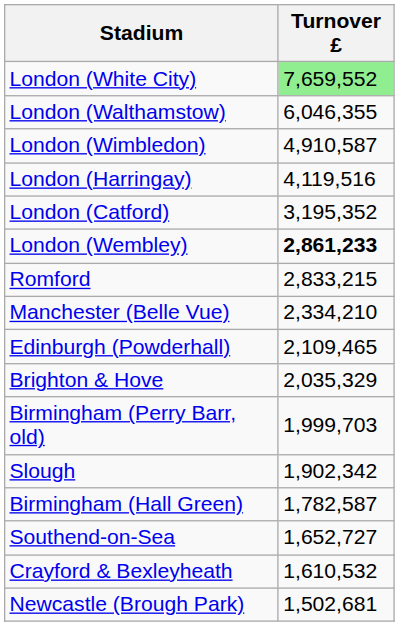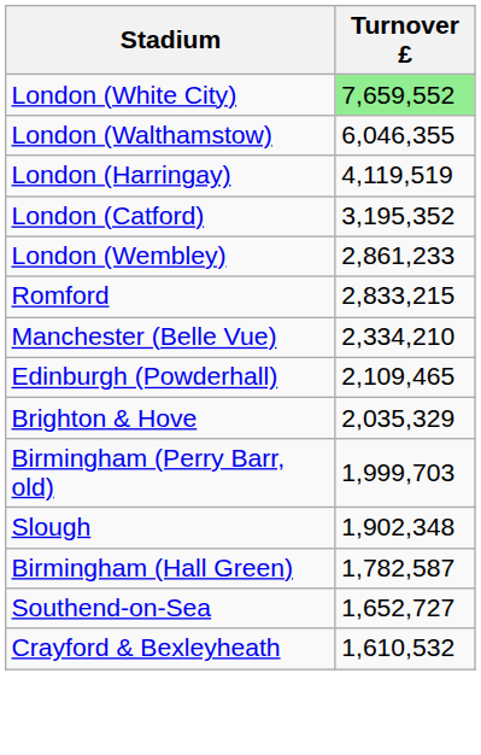- row: London (Wimbledon) | 4,910,587
London (Harringay) | Turnover £: 4,119,516 -> 4,119,519
London (Wembley) | Turnover £: bold -> normal
Slough | Turnover £: 1,902,342 -> 1,902,348
- row: Newcastle (Brough Park) | 1,502,681
